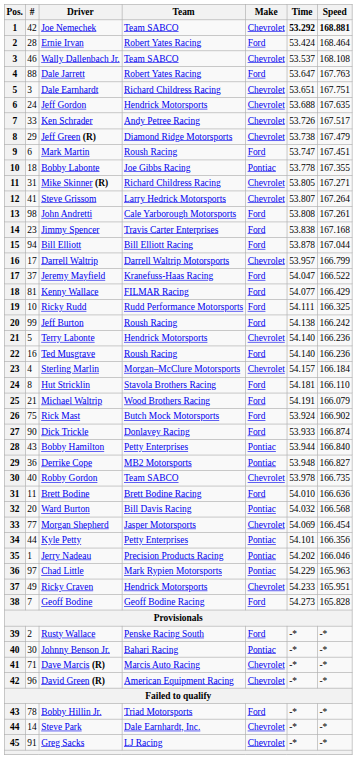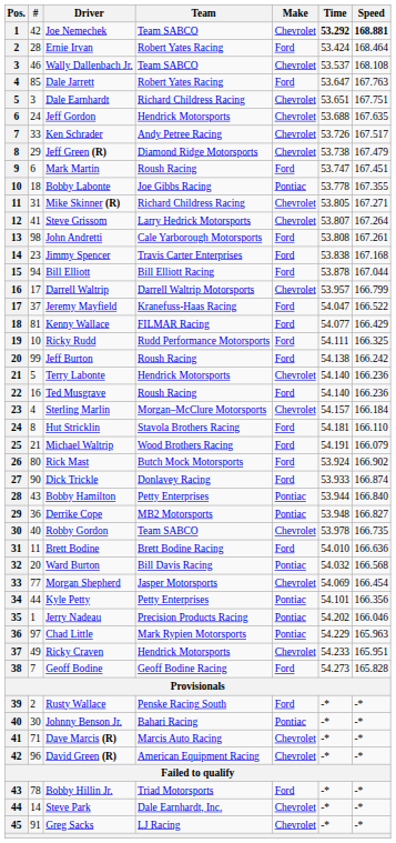Dale Jarrett | #: 88 -> 85
Rick Mast | #: 75 -> 80
